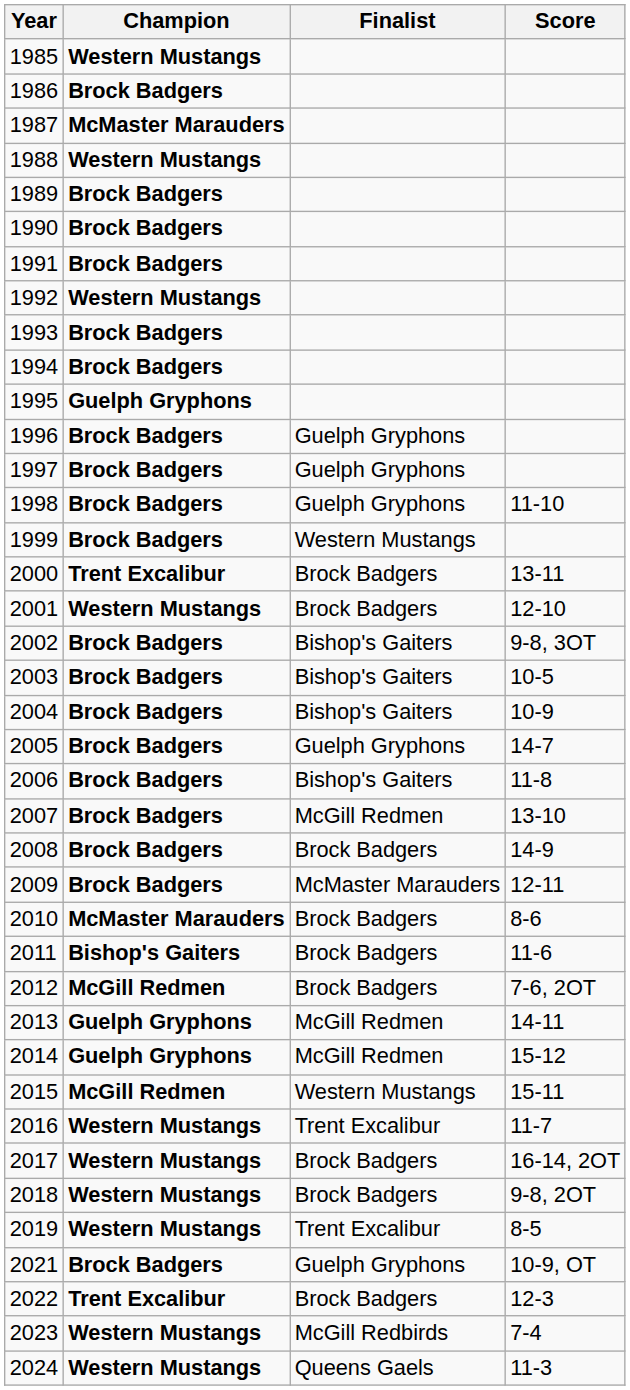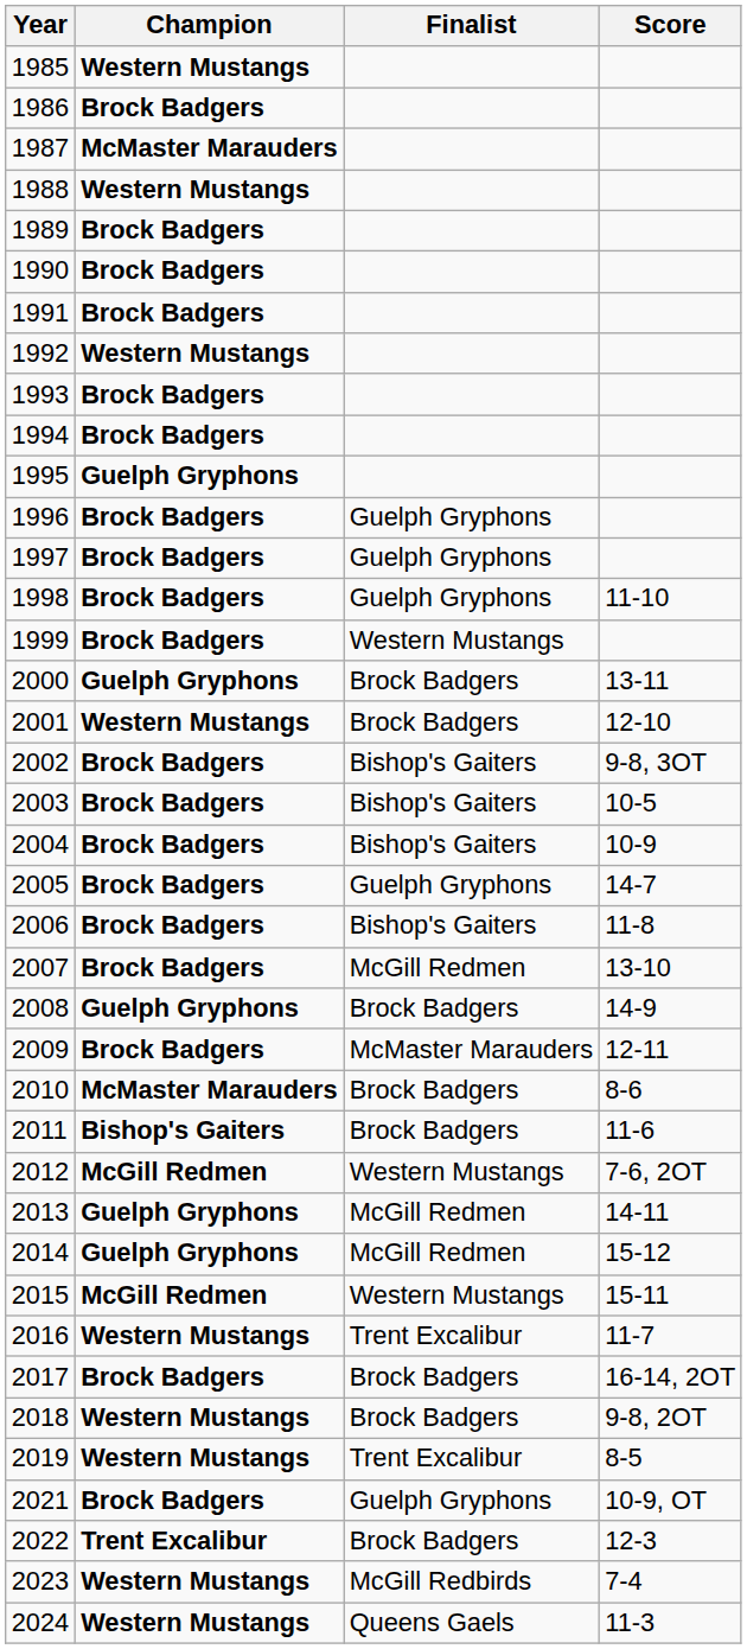2000 | Champion: Trent Excalibur -> Guelph Gryphons
2008 | Champion: Brock Badgers -> Guelph Gryphons
2012 | Finalist: Brock Badgers -> Western Mustangs
2017 | Champion: Western Mustangs -> Brock Badgers
